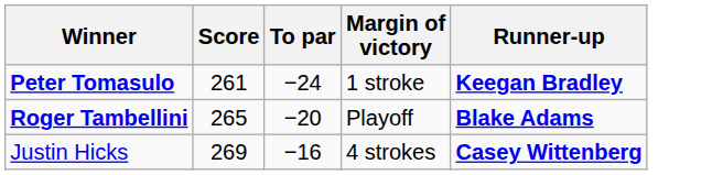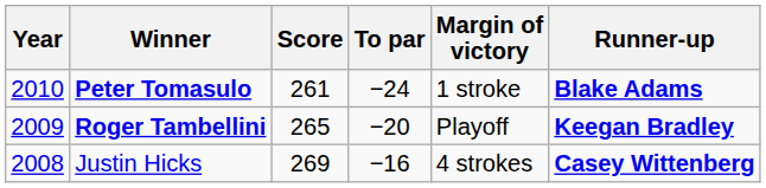+ column: Year | 2010 | 2009 | 2008
Peter Tomasulo | Runner-up: Keegan Bradley -> Blake Adams
Roger Tambellini | Runner-up: Blake Adams -> Keegan Bradley
